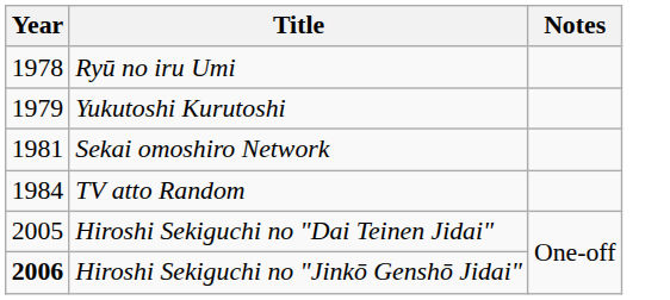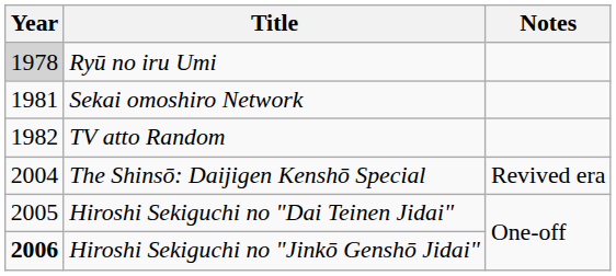Ryū no iru Umi | Year: no background -> lightgrey background
- row: 1979 | Yukutoshi Kurutoshi
TV atto Random | Year: 1984 -> 1982
+ row: 2004 | The Shinsō: Daijigen Kenshō Special | Revived era
